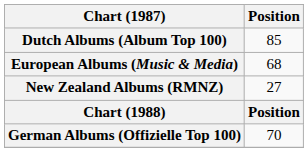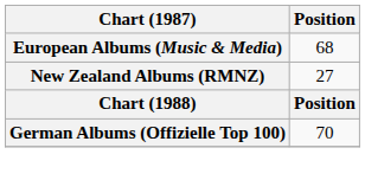- row: Dutch Albums (Album Top 100) | 85
